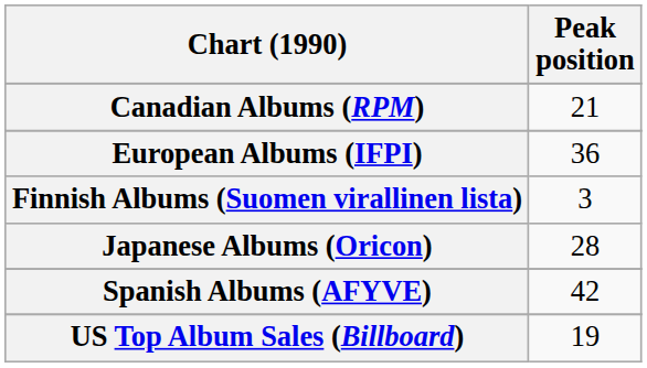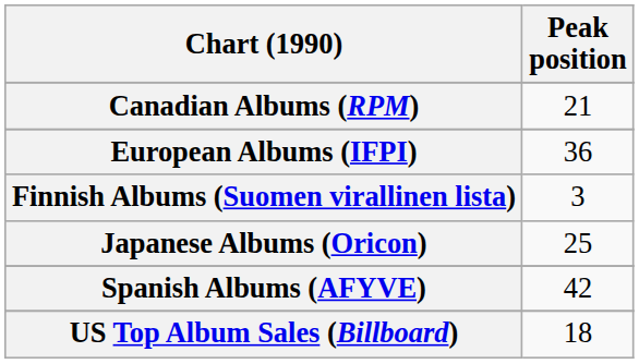Japanese Albums (Oricon) | Peak position: 28 -> 25
US Top Album Sales (Billboard) | Peak position: 19 -> 18
